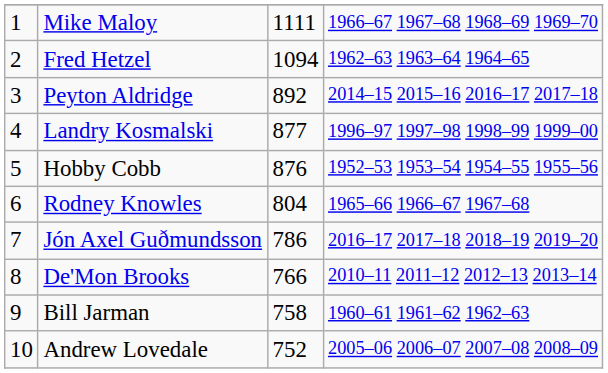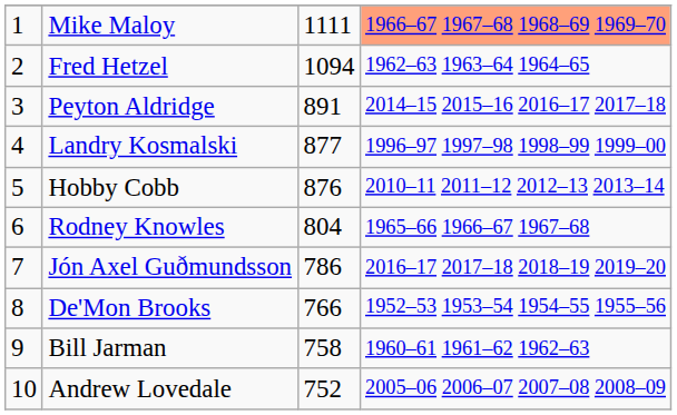Mike Maloy | column 4: no background -> lightsalmon background
Peyton Aldridge | column 3: 892 -> 891
Hobby Cobb | column 4: 1952–53 1953–54 1954–55 1955–56 -> 2010–11 2011–12 2012–13 2013–14
De'Mon Brooks | column 4: 2010–11 2011–12 2012–13 2013–14 -> 1952–53 1953–54 1954–55 1955–56
